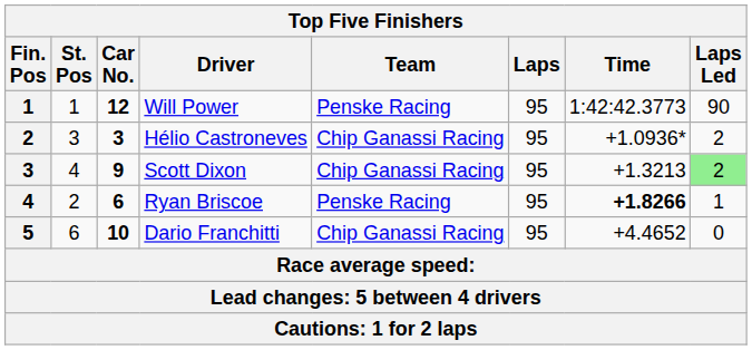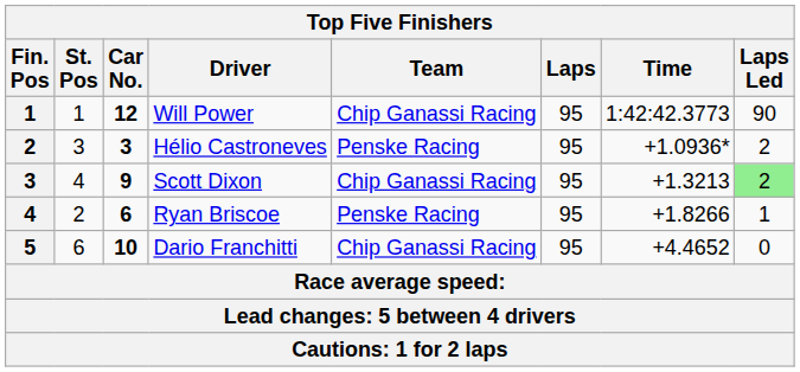Will Power | Team: Penske Racing -> Chip Ganassi Racing
Hélio Castroneves | Team: Chip Ganassi Racing -> Penske Racing
Ryan Briscoe | Time: bold -> normal
